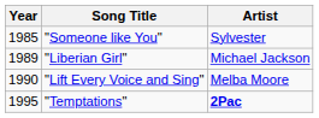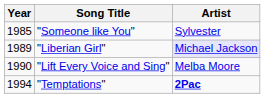"Liberian Girl" | Artist: no background -> lavender background
"Temptations" | Year: 1995 -> 1994
